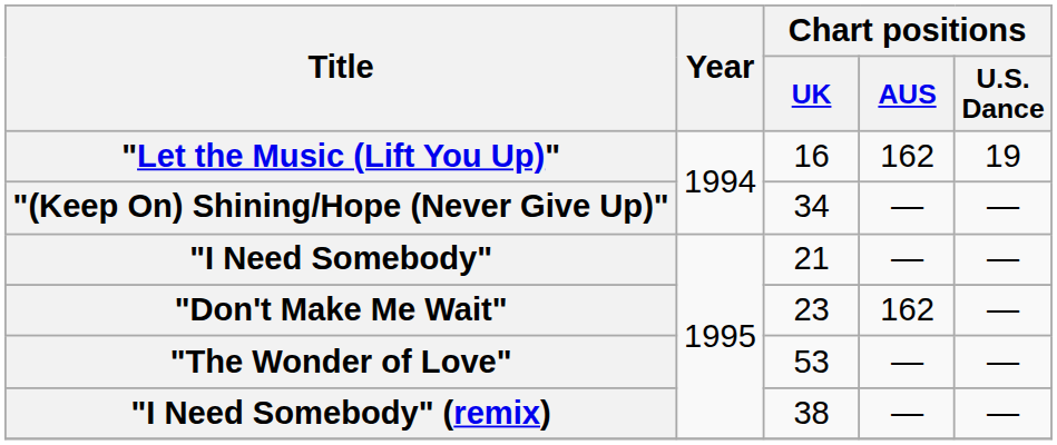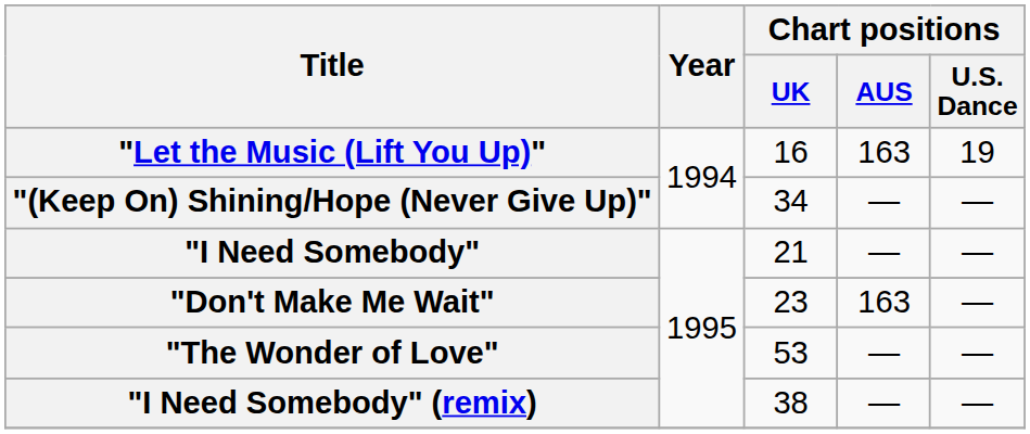"Let the Music (Lift You Up)" | Chart positions / AUS: 162 -> 163
"Don't Make Me Wait" | Chart positions / AUS: 162 -> 163
